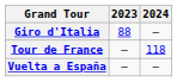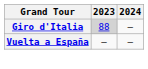Giro d'Italia | 2023: no background -> lightgrey background
- row: Tour de France | — | 118
